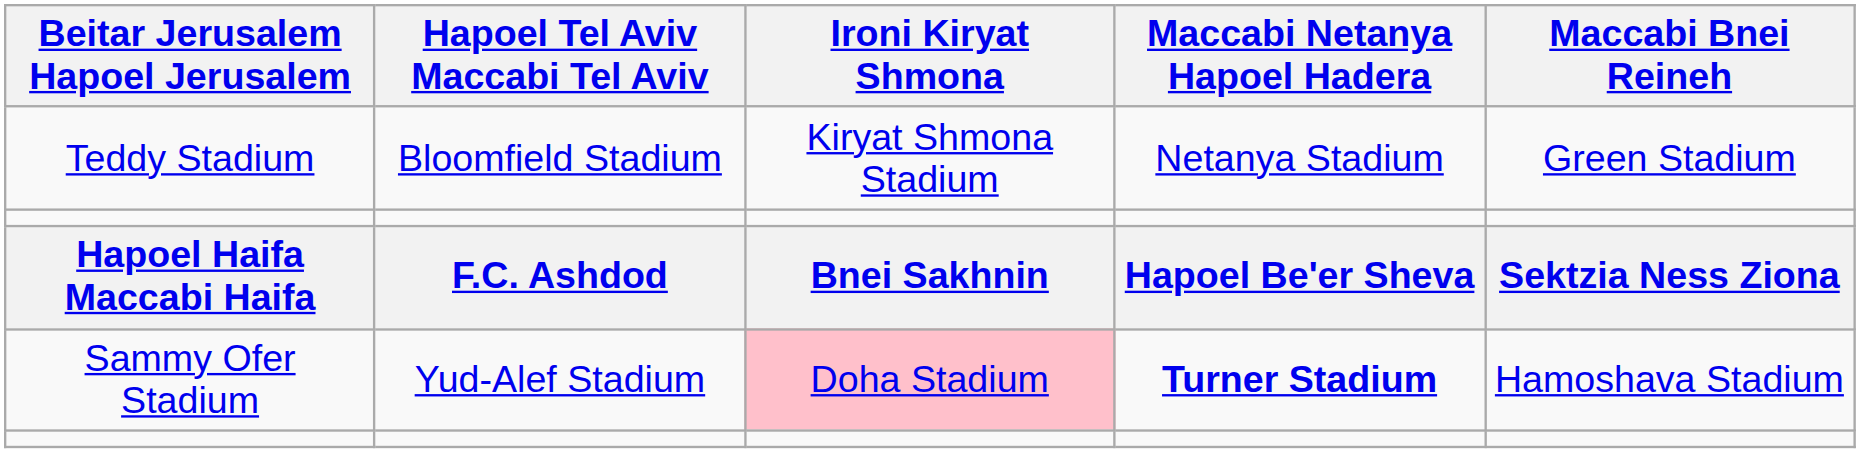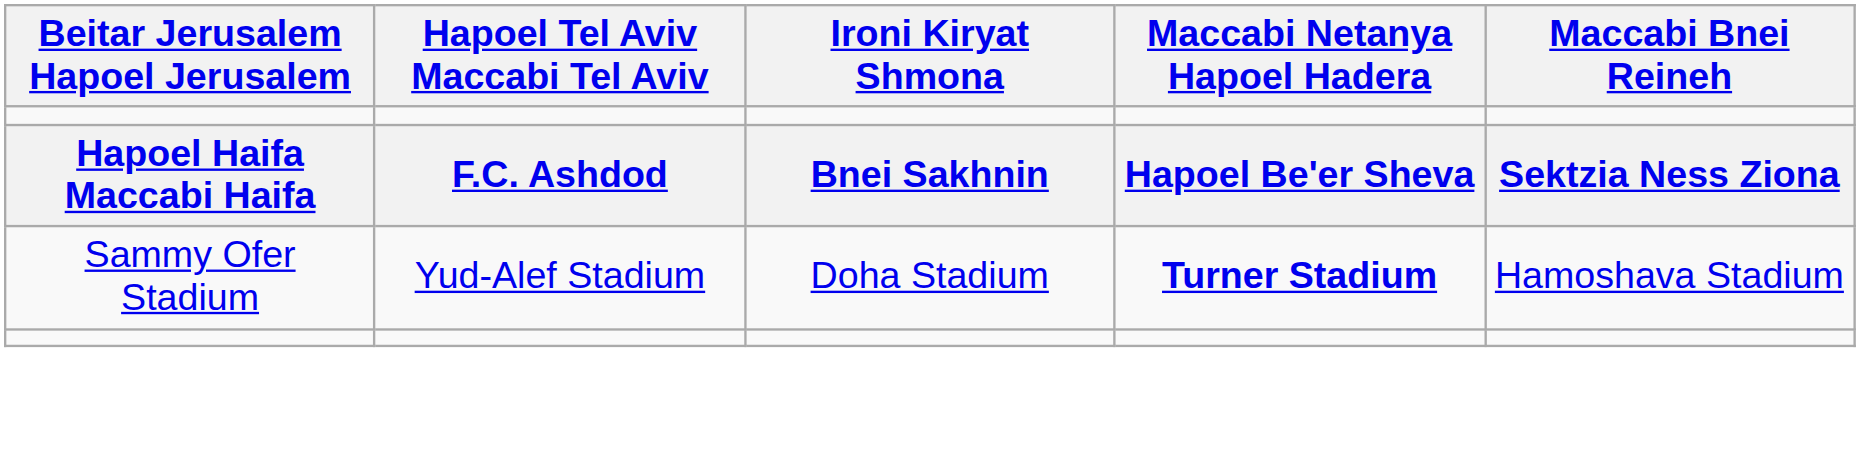- row: Teddy Stadium | Bloomfield Stadium | Kiryat Shmona Stadium | Netanya Stadium | Green Stadium
Sammy Ofer Stadium | Ironi Kiryat Shmona: pink background -> no background
